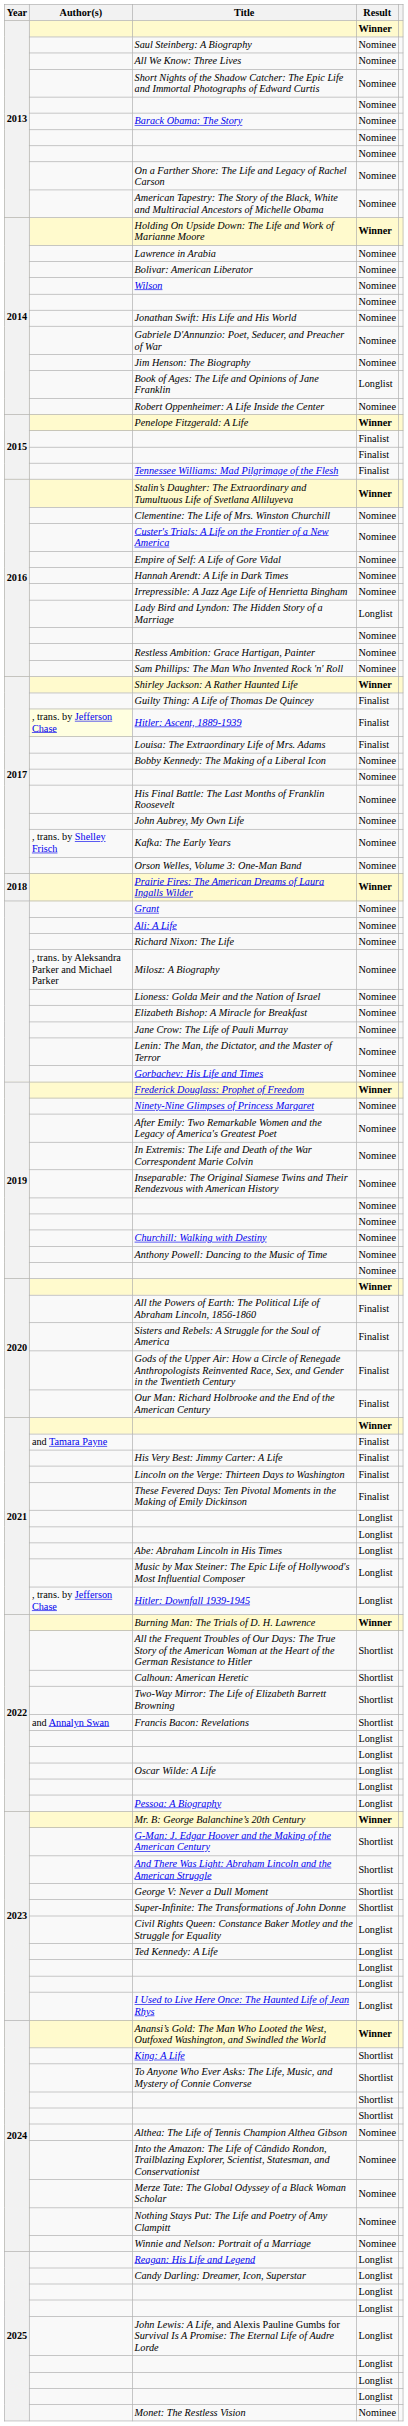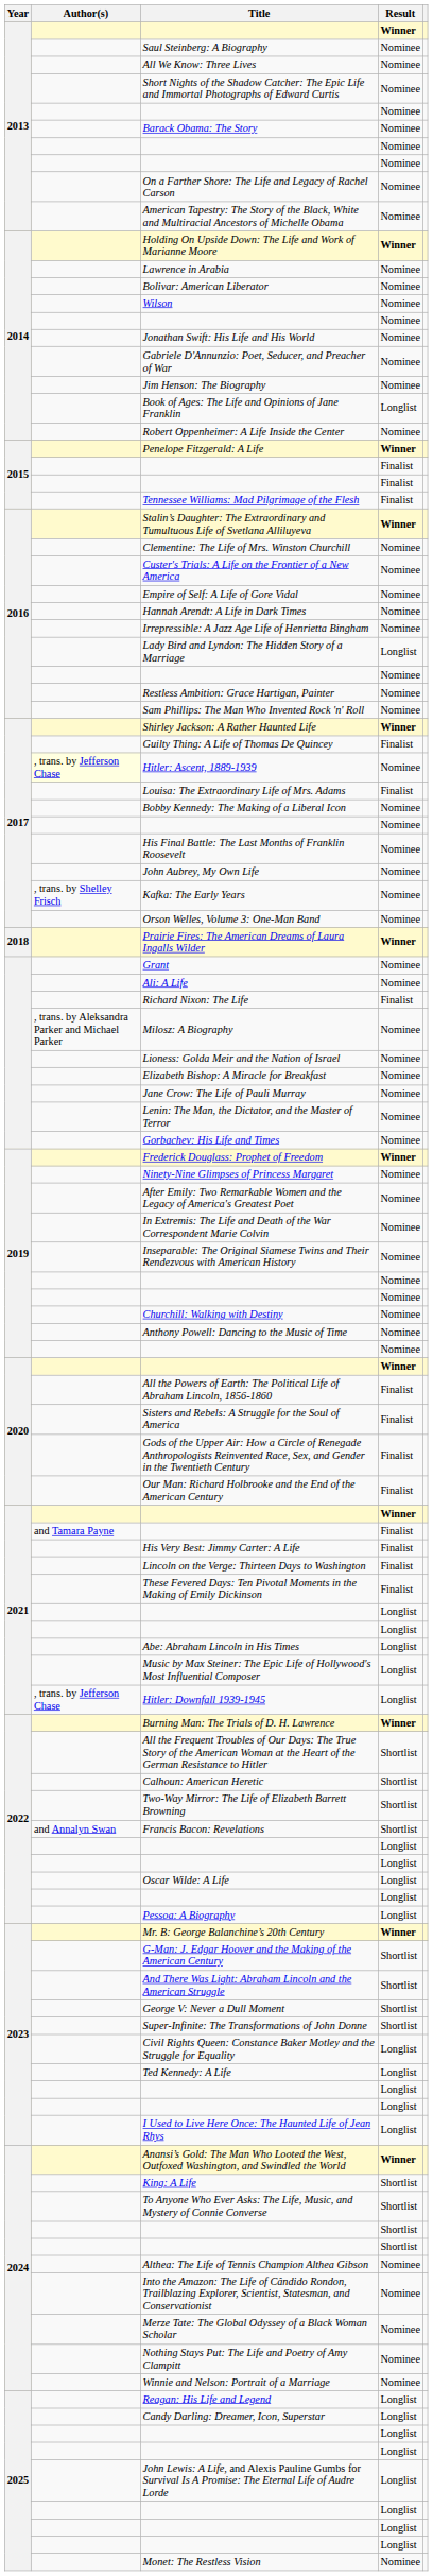Hitler: Ascent, 1889-1939 | Result: Finalist -> Nominee
Richard Nixon: The Life | Result: Nominee -> Finalist
